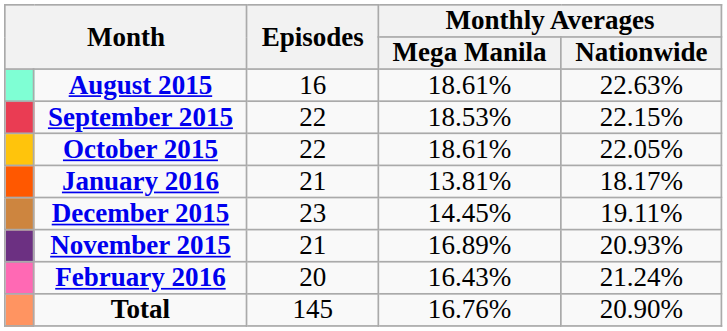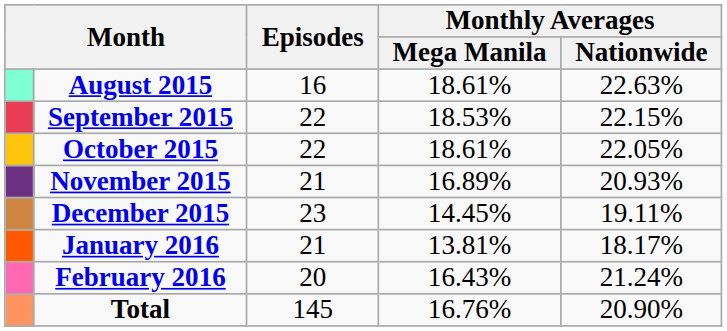rows swapped: November 2015 <-> January 2016
